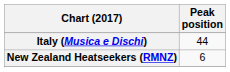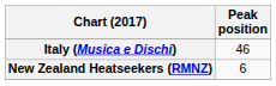Italy (Musica e Dischi) | Peak position: 44 -> 46
